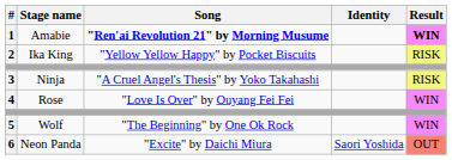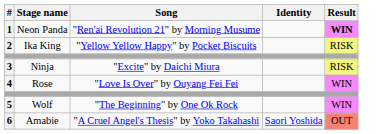1 | Stage name: Amabie -> Neon Panda
1 | Song: bold -> normal
3 | Song: "A Cruel Angel's Thesis" by Yoko Takahashi -> "Excite" by Daichi Miura
6 | Stage name: Neon Panda -> Amabie
6 | Song: "Excite" by Daichi Miura -> "A Cruel Angel's Thesis" by Yoko Takahashi
